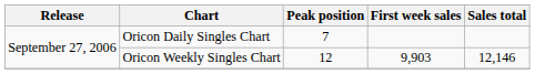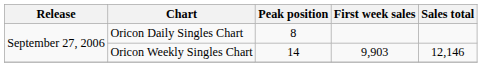Oricon Daily Singles Chart | Peak position: 7 -> 8
Oricon Weekly Singles Chart | Peak position: 12 -> 14
